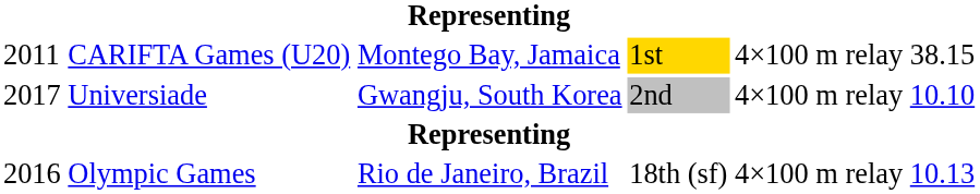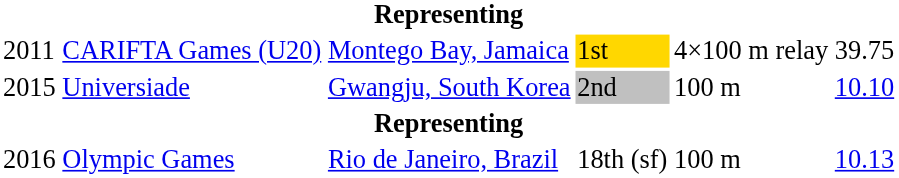CARIFTA Games (U20) | column 6: 38.15 -> 39.75
Universiade | column 1: 2017 -> 2015
Universiade | column 5: 4×100 m relay -> 100 m
Olympic Games | column 5: 4×100 m relay -> 100 m
